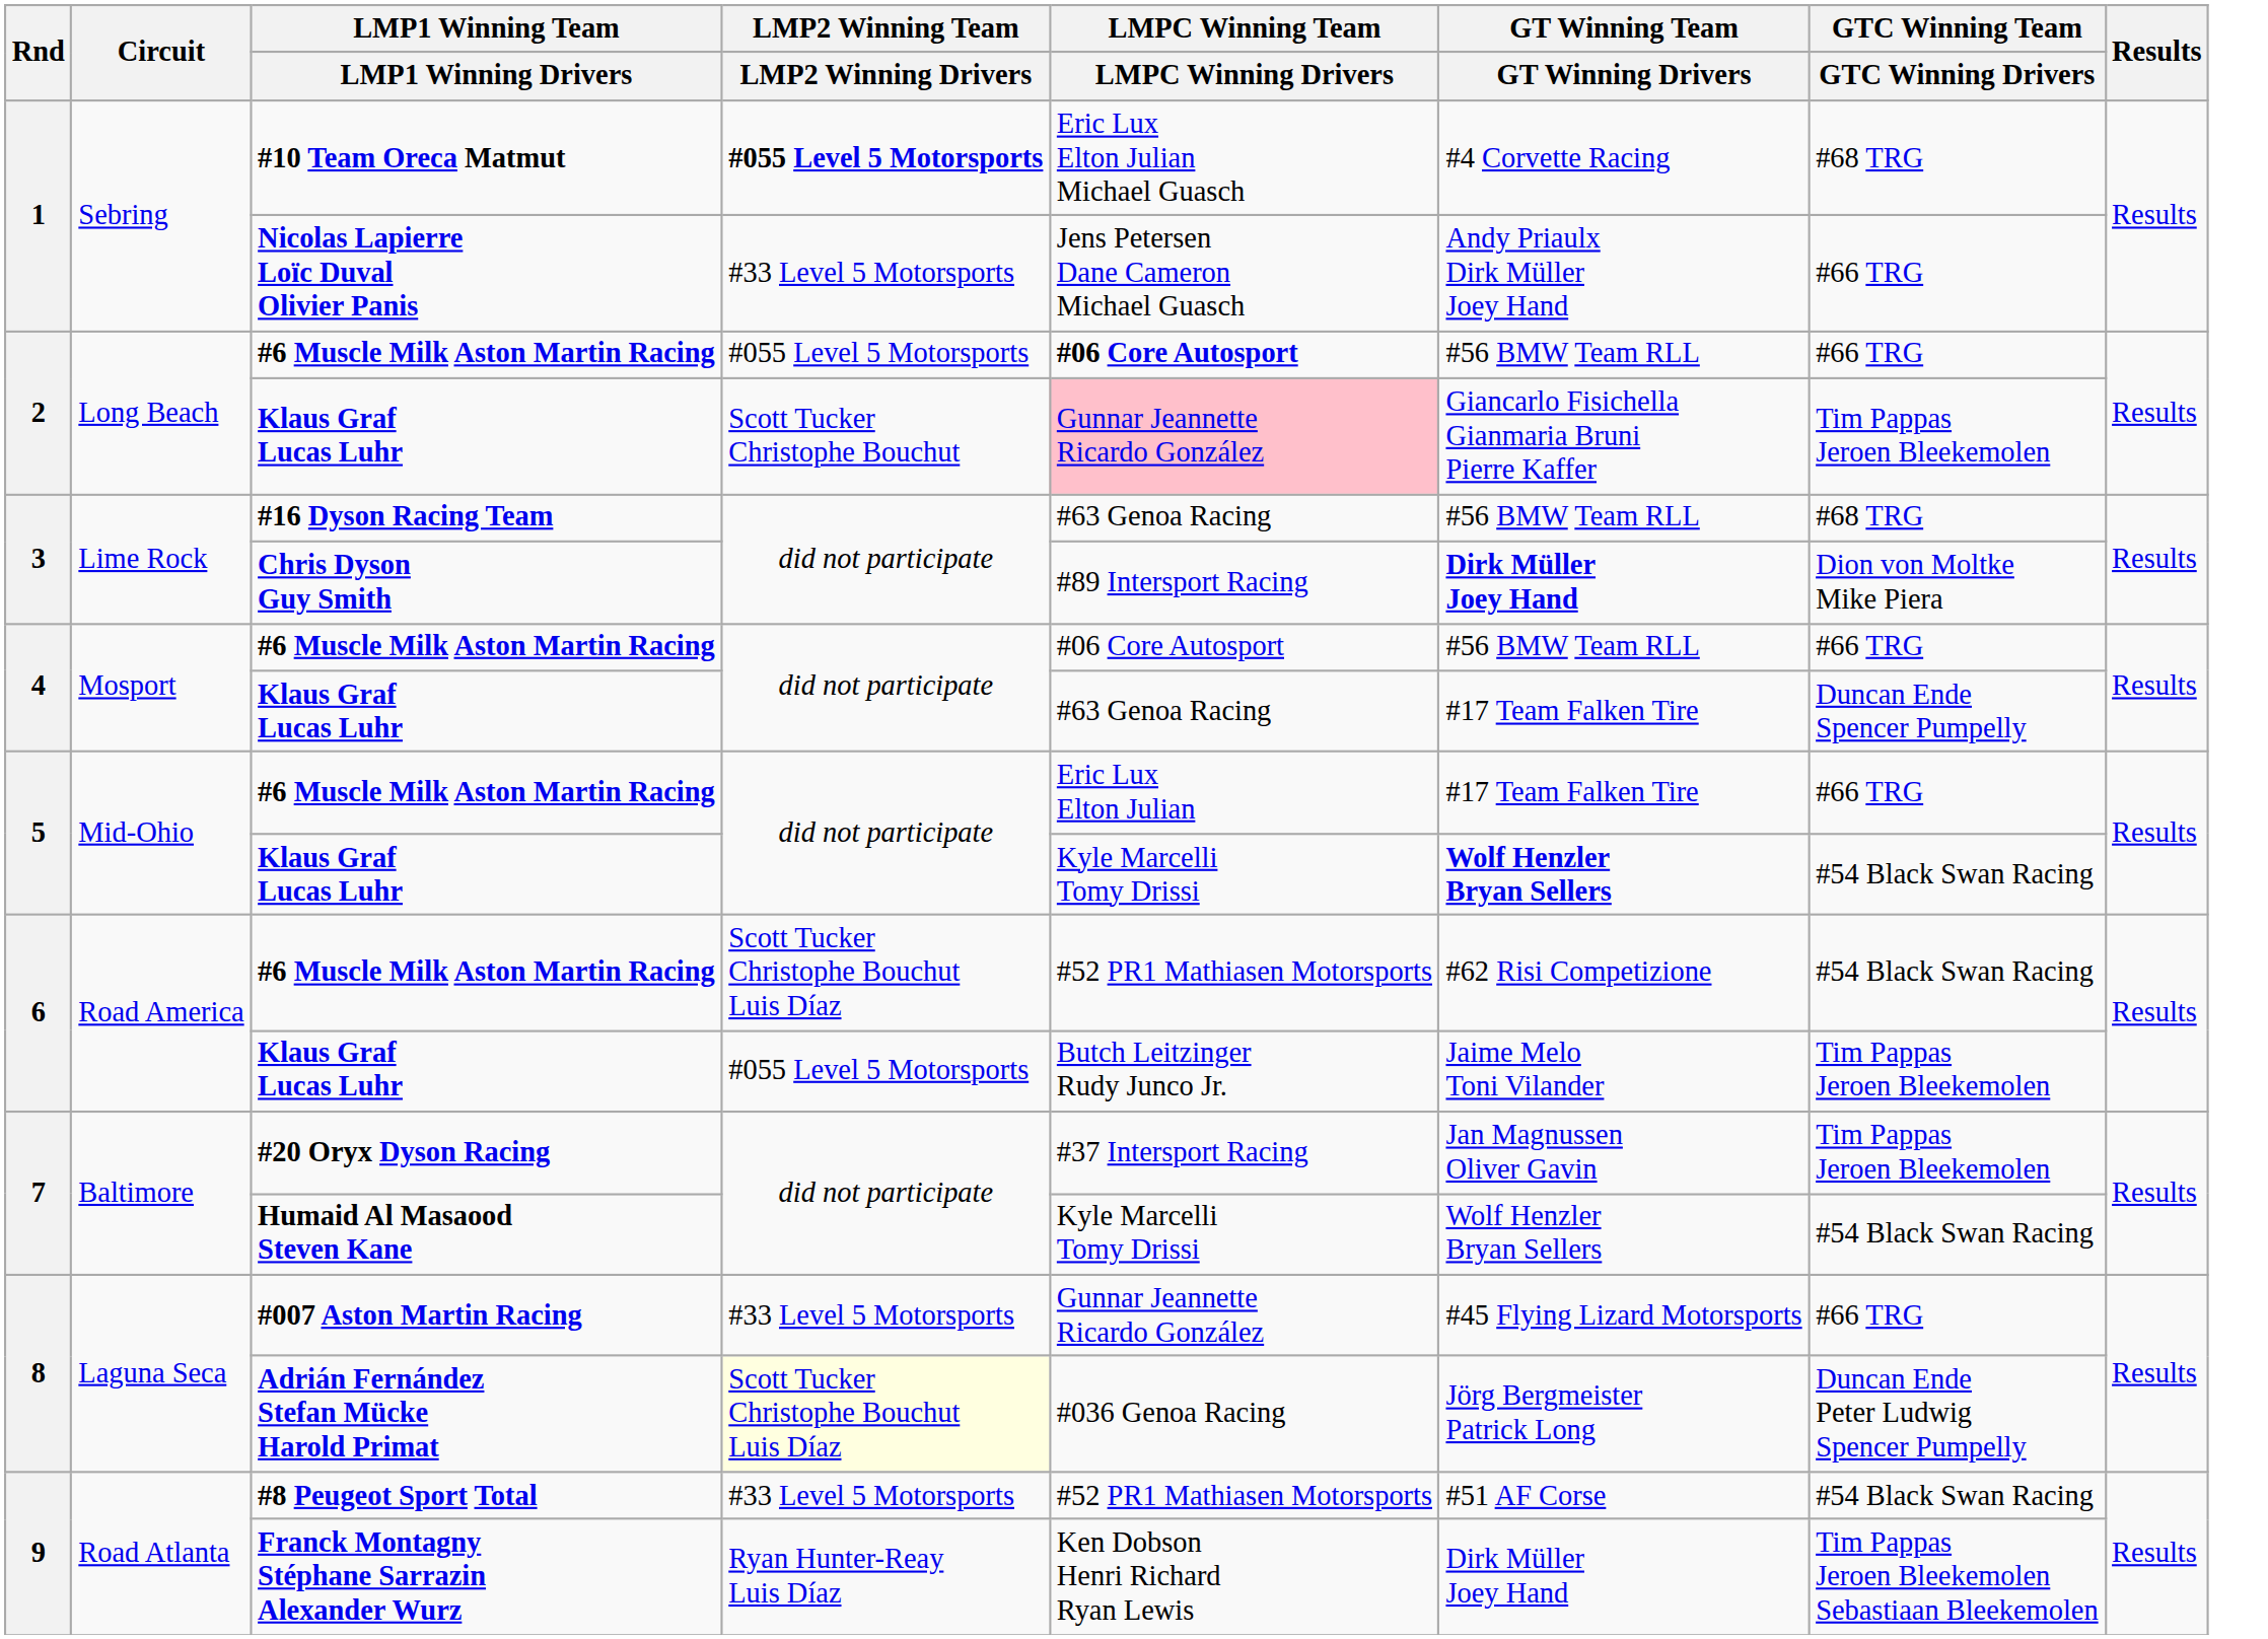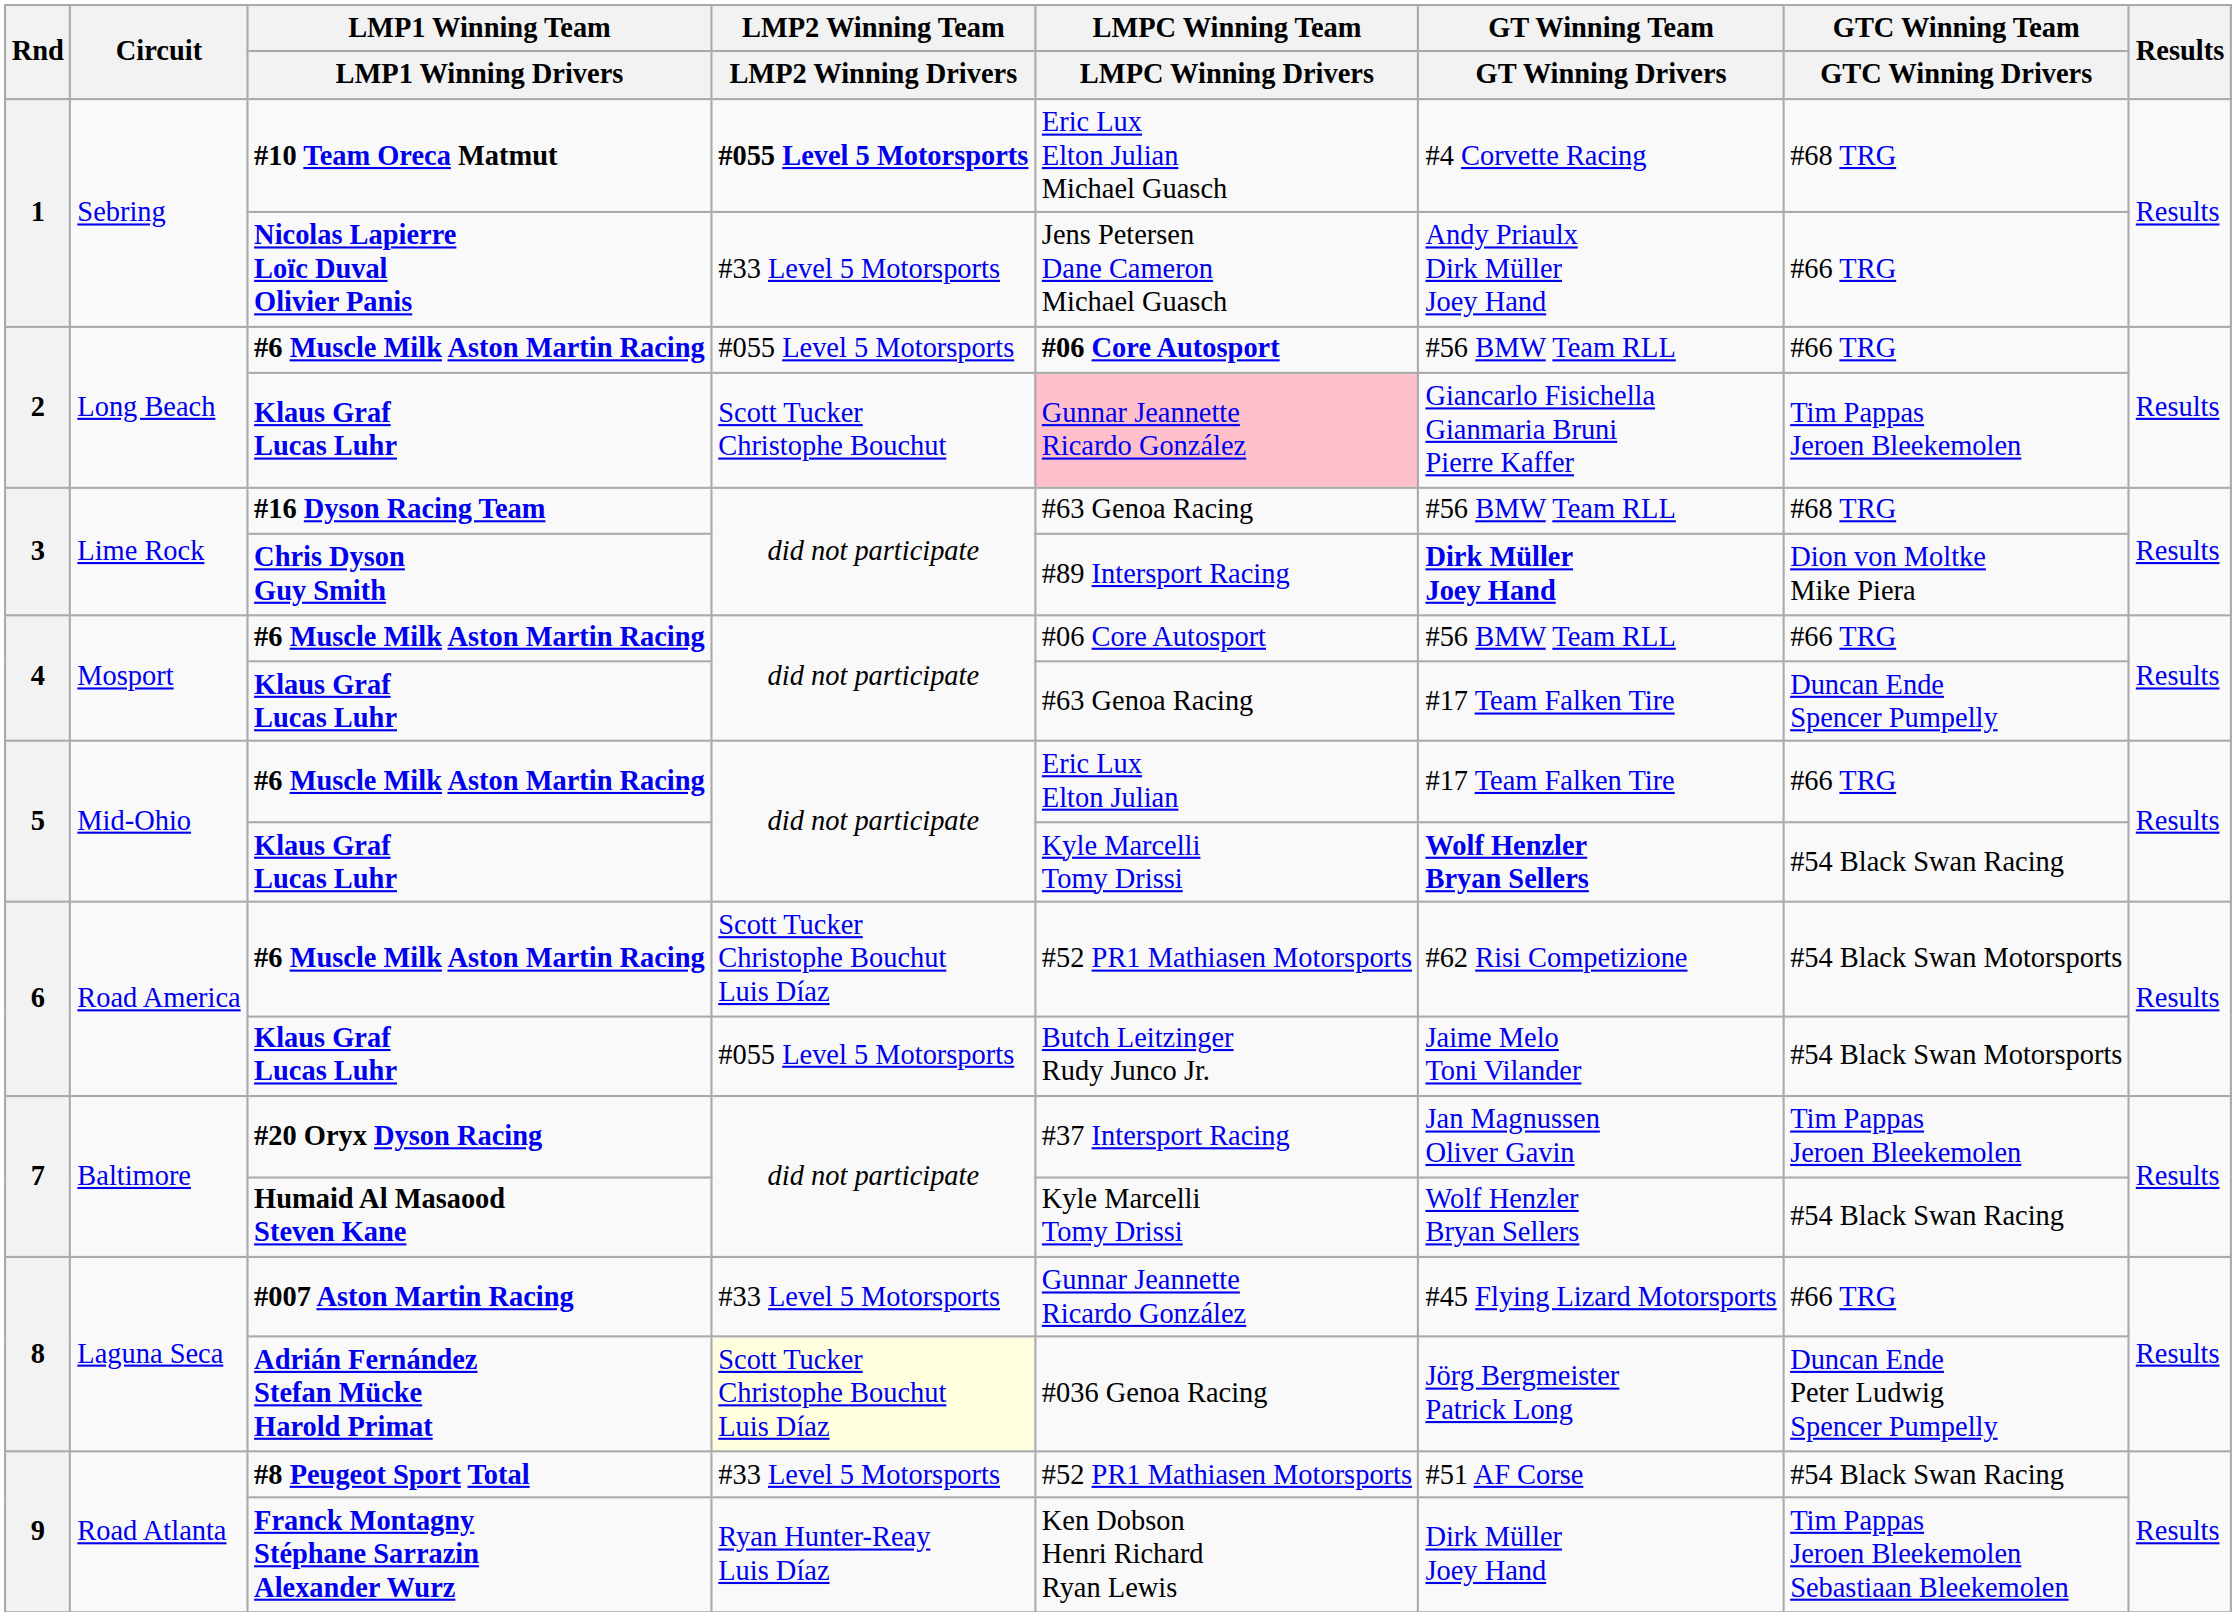6 / #6 Muscle Milk Aston Martin Racing | GTC Winning Team / GTC Winning Drivers: #54 Black Swan Racing -> #54 Black Swan Motorsports
6 / Klaus Graf Lucas Luhr | GTC Winning Team / GTC Winning Drivers: Tim Pappas Jeroen Bleekemolen -> #54 Black Swan Motorsports
